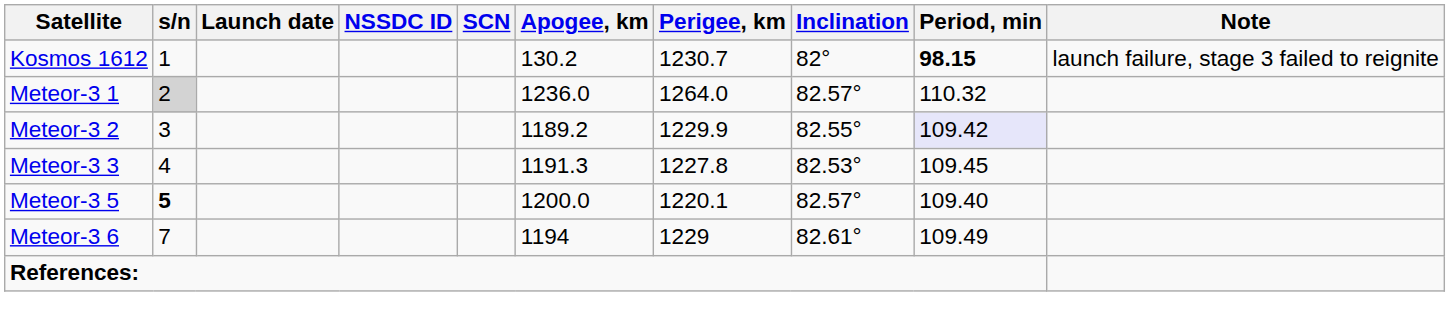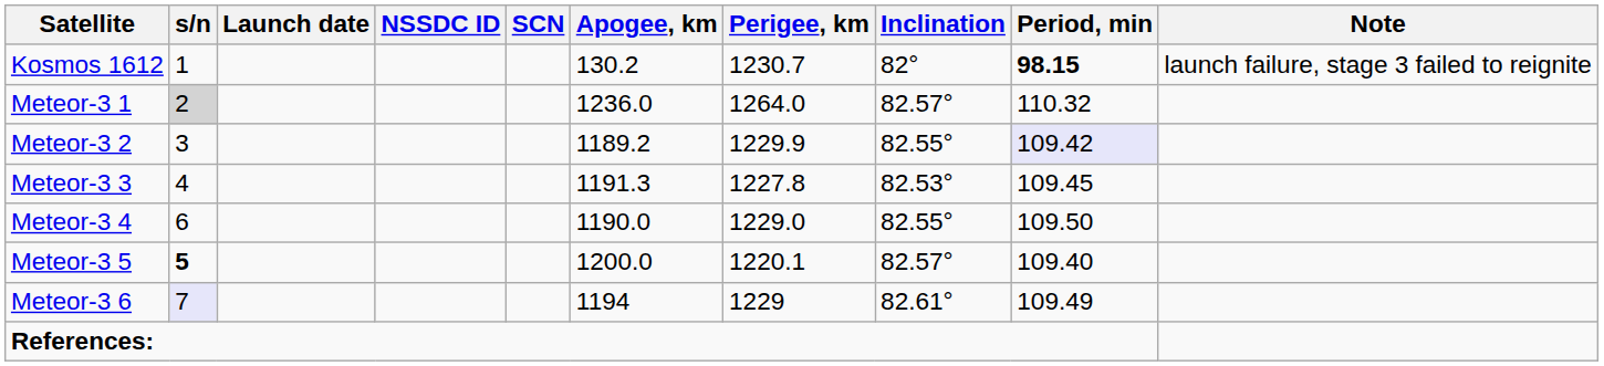+ row: Meteor-3 4 | 6 | 1190.0 | 1229.0 | 82.55° | 109.50
Meteor-3 6 | s/n: no background -> lavender background
